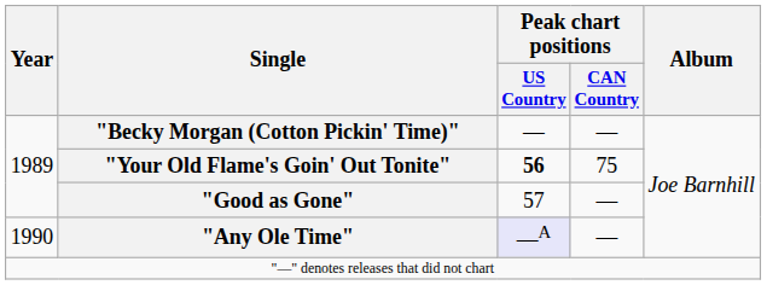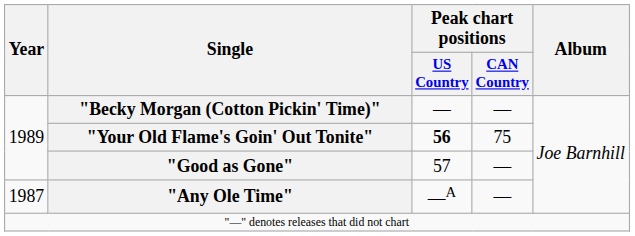"Any Ole Time" | Year: 1990 -> 1987
"Any Ole Time" | Peak chart positions / US Country: lavender background -> no background
